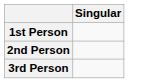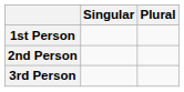+ column: Plural
